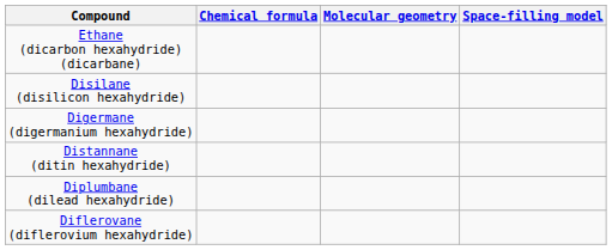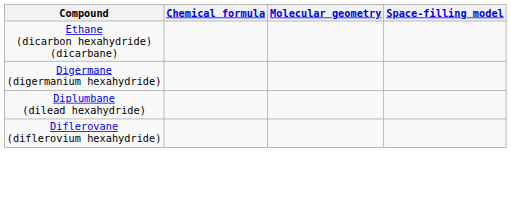- row: Disilane (disilicon hexahydride)
- row: Distannane (ditin hexahydride)
